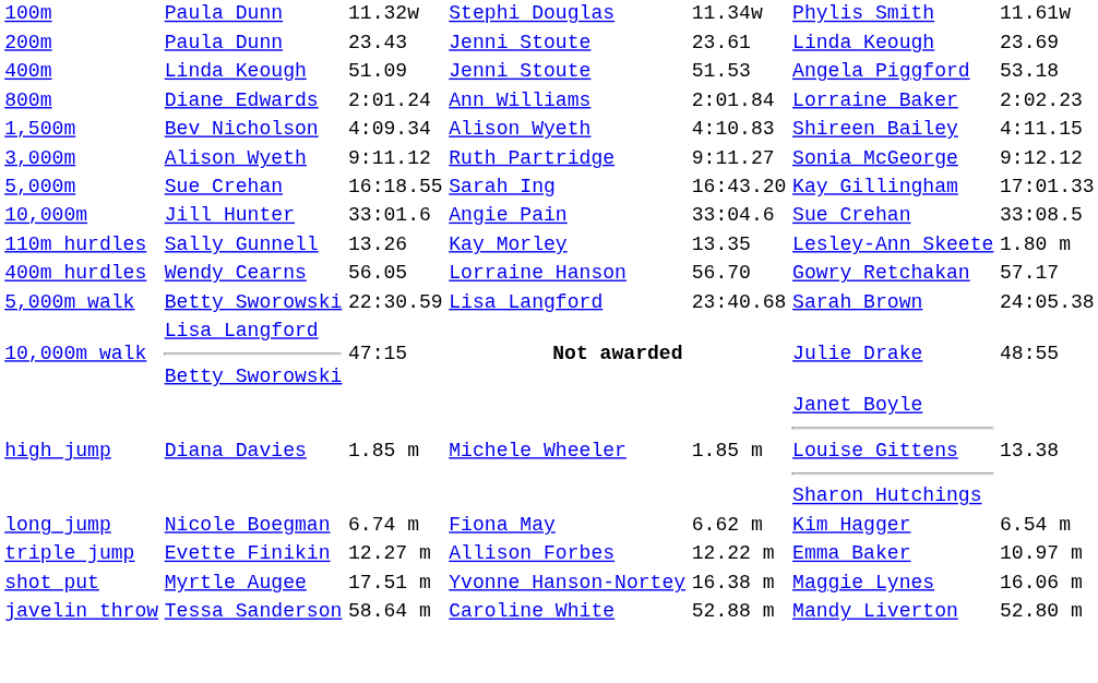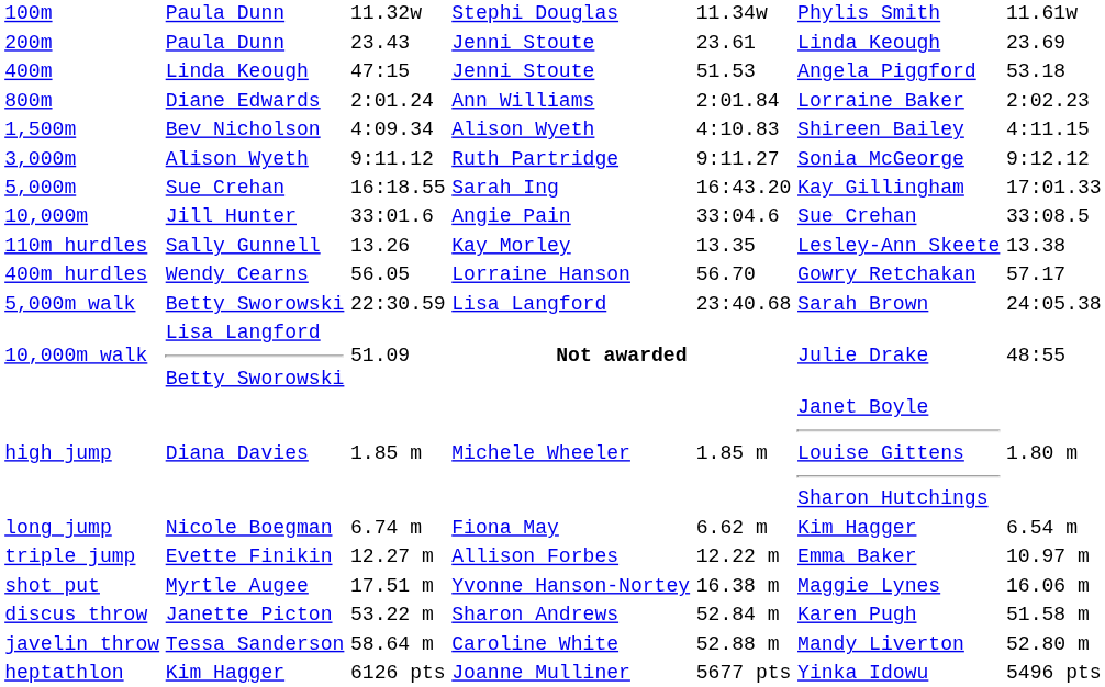400m | column 3: 51.09 -> 47:15
110m hurdles | column 7: 1.80 m -> 13.38
10,000m walk | column 3: 47:15 -> 51.09
high jump | column 7: 13.38 -> 1.80 m
+ row: discus throw | Janette Picton | 53.22 m | Sharon Andrews | 52.84 m | Karen Pugh | 51.58 m
+ row: heptathlon | Kim Hagger | 6126 pts | Joanne Mulliner | 5677 pts | Yinka Idowu | 5496 pts
